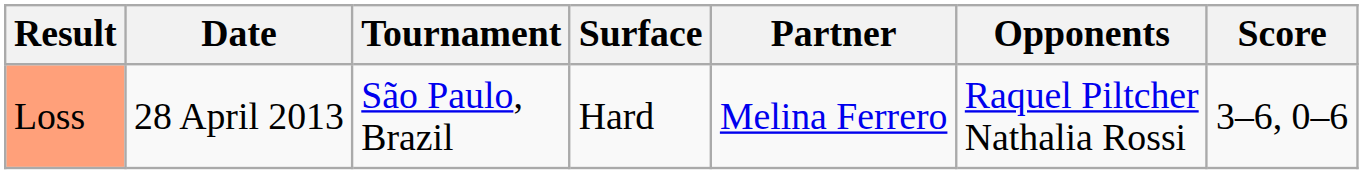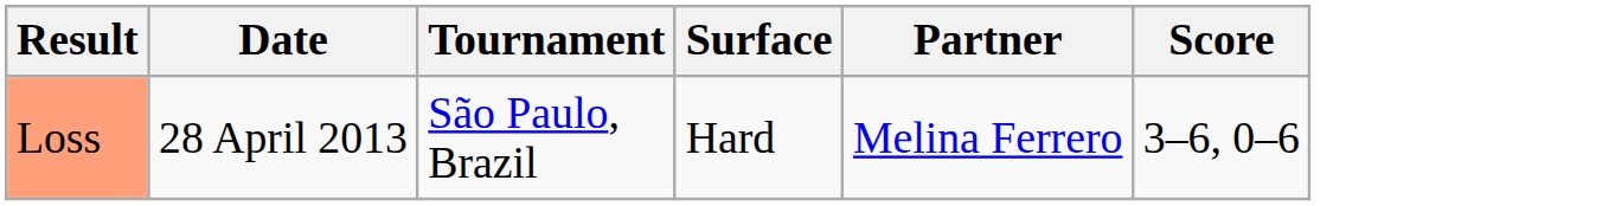- column: Opponents | Raquel Piltcher Nathalia Rossi
